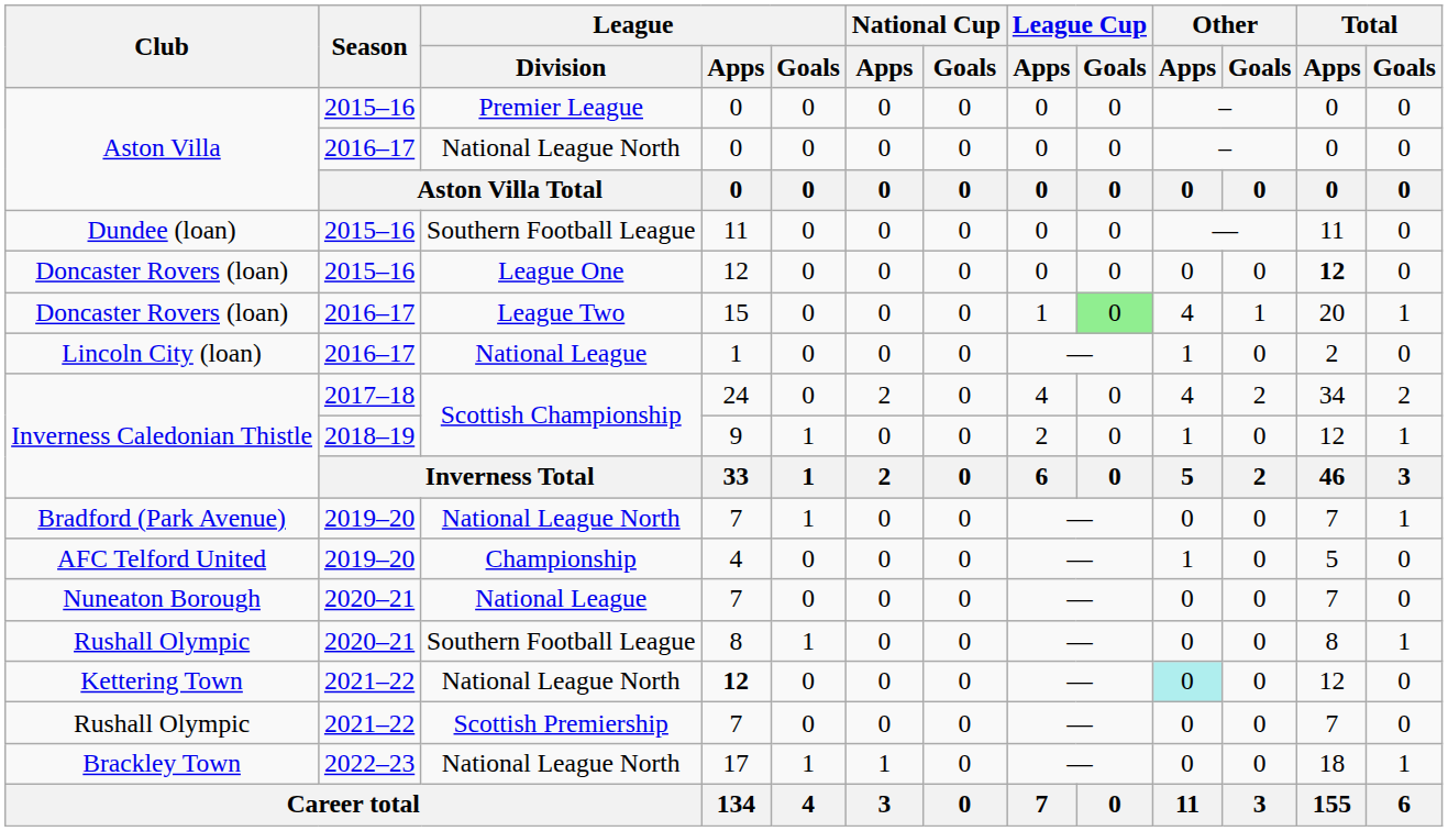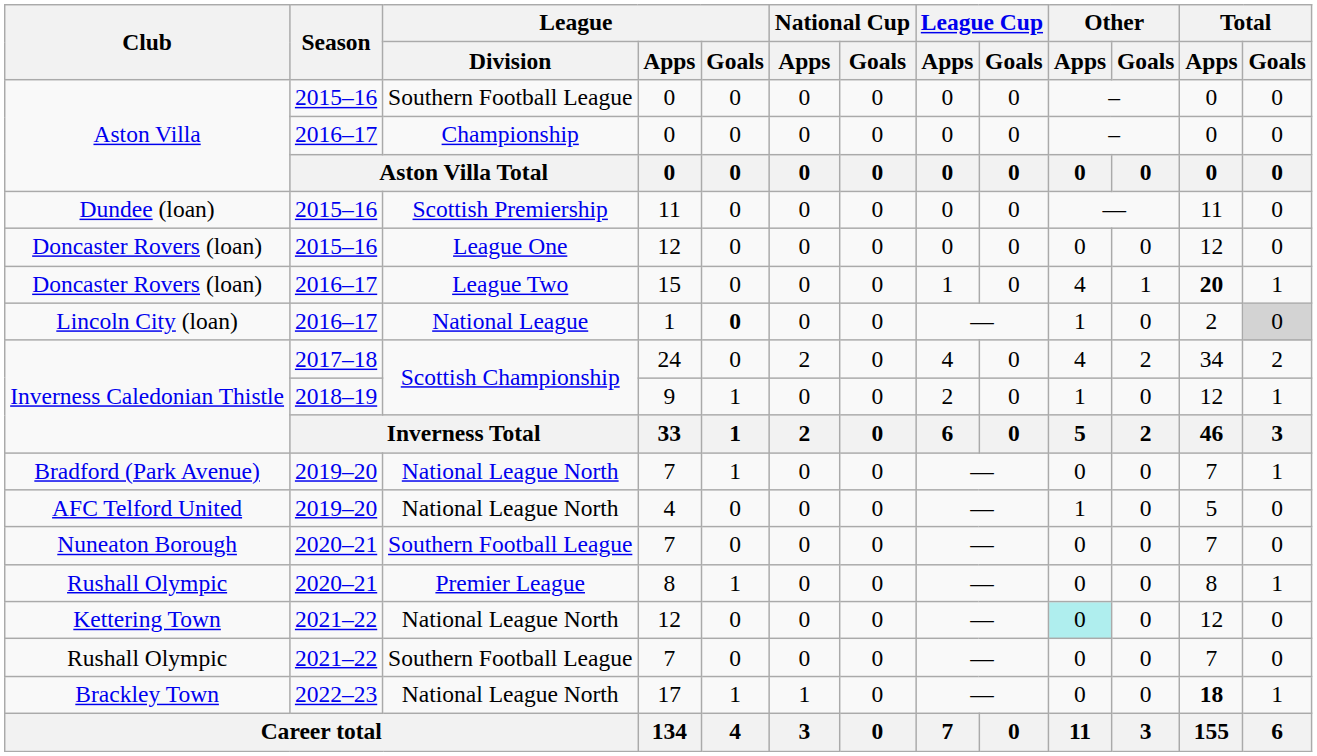Aston Villa / 2015–16 | League / Division: Premier League -> Southern Football League
Aston Villa / 2016–17 | League / Division: National League North -> Championship
Dundee (loan) | League / Division: Southern Football League -> Scottish Premiership
Doncaster Rovers (loan) / 2015–16 | Total / Apps: bold -> normal
Doncaster Rovers (loan) / 2016–17 | League Cup / Goals: lightgreen background -> no background
Doncaster Rovers (loan) / 2016–17 | Total / Apps: normal -> bold
Lincoln City (loan) | League / Goals: normal -> bold
Lincoln City (loan) | Total / Goals: no background -> lightgrey background
AFC Telford United | League / Division: Championship -> National League North
Nuneaton Borough | League / Division: National League -> Southern Football League
Rushall Olympic / 2020–21 | League / Division: Southern Football League -> Premier League
Kettering Town | League / Apps: bold -> normal
Rushall Olympic / 2021–22 | League / Division: Scottish Premiership -> Southern Football League
Brackley Town | Total / Apps: normal -> bold
